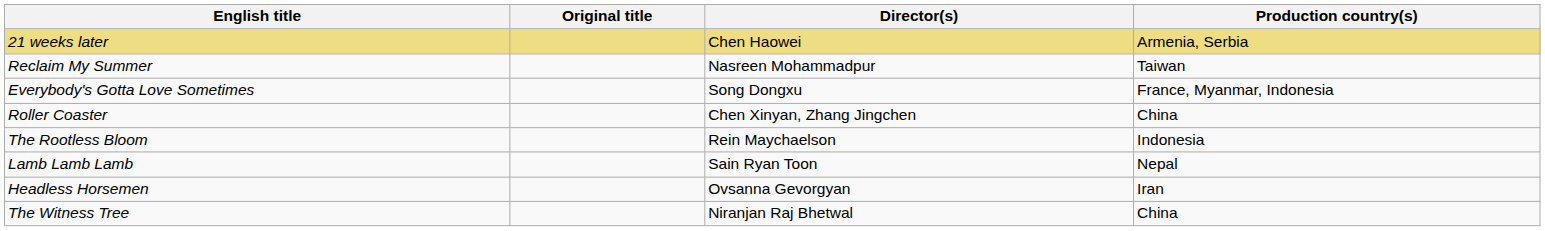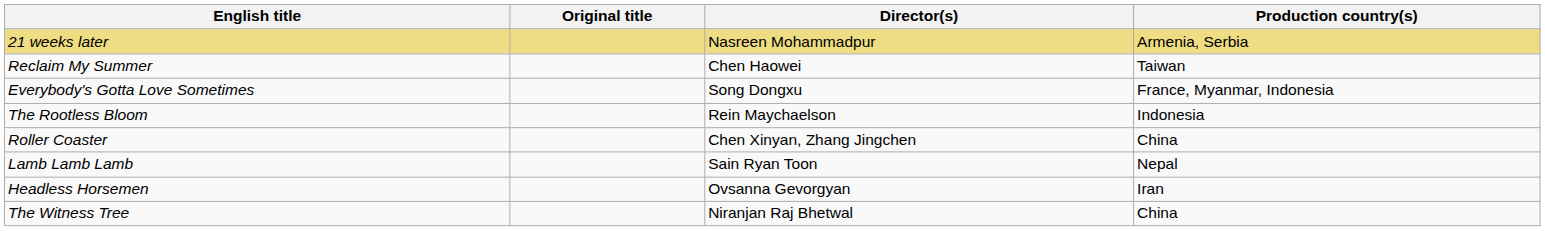21 weeks later | Director(s): Chen Haowei -> Nasreen Mohammadpur
Reclaim My Summer | Director(s): Nasreen Mohammadpur -> Chen Haowei
rows swapped: Roller Coaster <-> The Rootless Bloom
